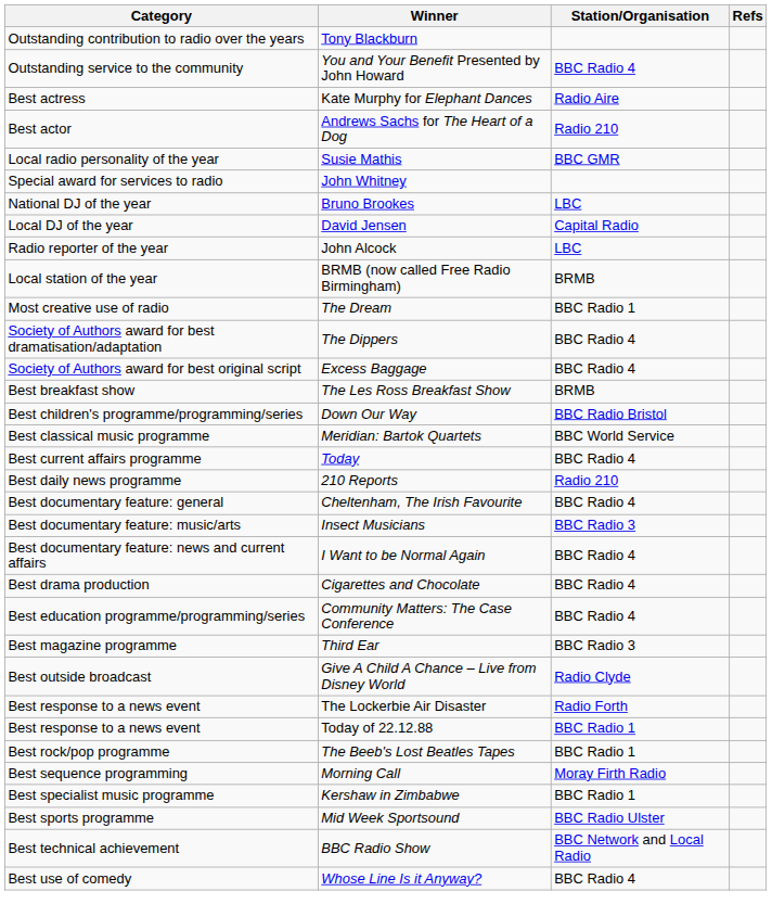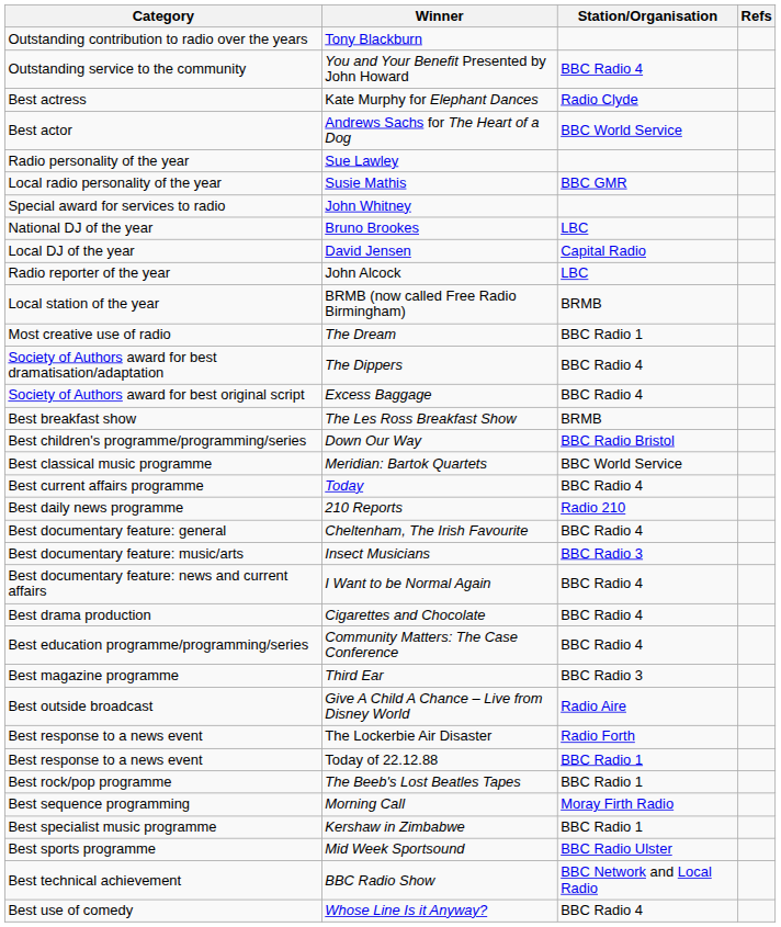Kate Murphy for Elephant Dances | Station/Organisation: Radio Aire -> Radio Clyde
Andrews Sachs for The Heart of a Dog | Station/Organisation: Radio 210 -> BBC World Service
+ row: Radio personality of the year | Sue Lawley
Give A Child A Chance – Live from Disney World | Station/Organisation: Radio Clyde -> Radio Aire
